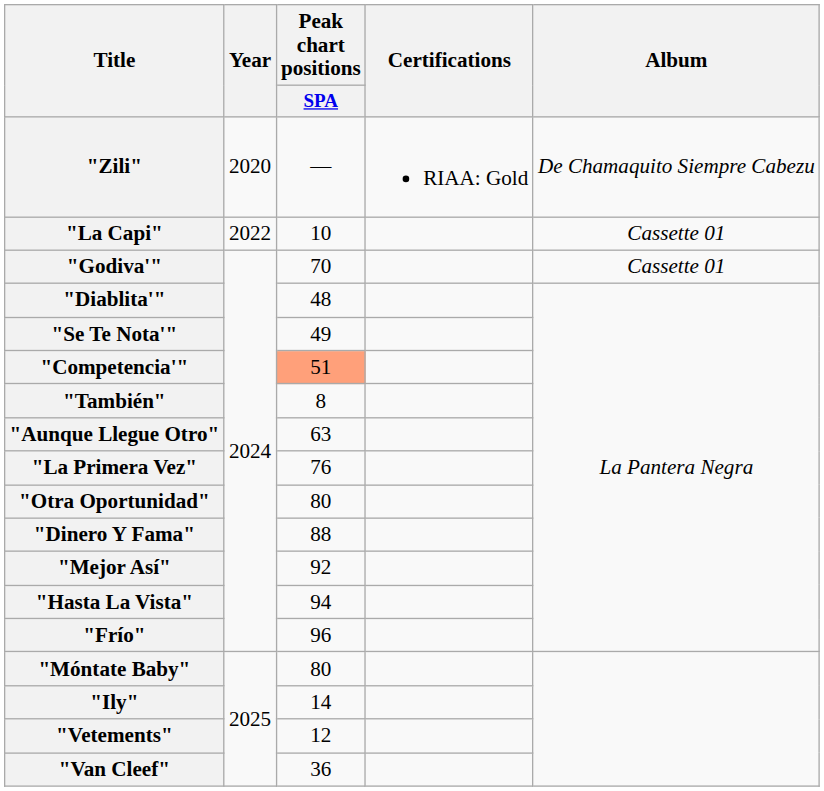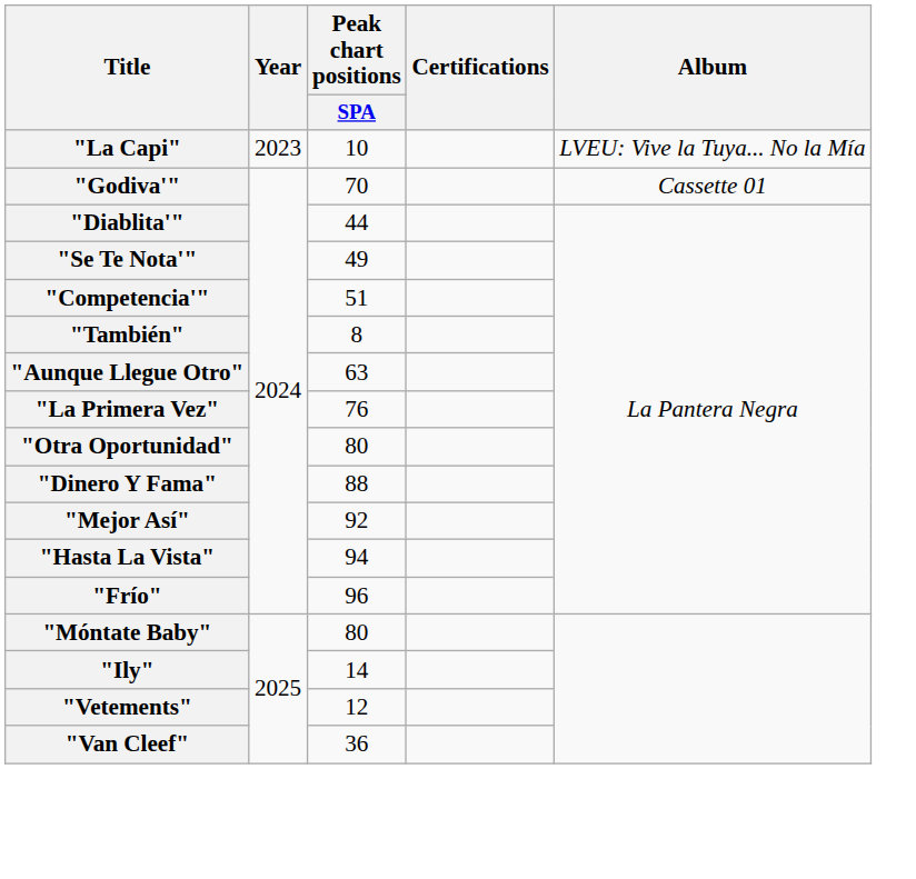- row: "Zili" | 2020 | — | RIAA: Gold | De Chamaquito Siempre Cabezu
"La Capi" | Year: 2022 -> 2023
"La Capi" | Album: Cassette 01 -> LVEU: Vive la Tuya... No la Mía
"Diablita'" | Peak chart positions / SPA: 48 -> 44
"Competencia'" | Peak chart positions / SPA: lightsalmon background -> no background
